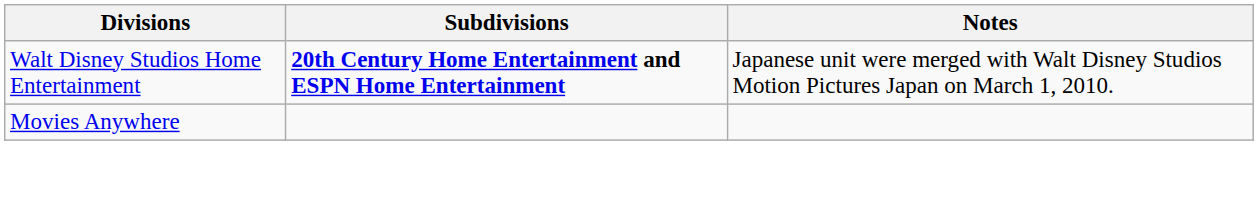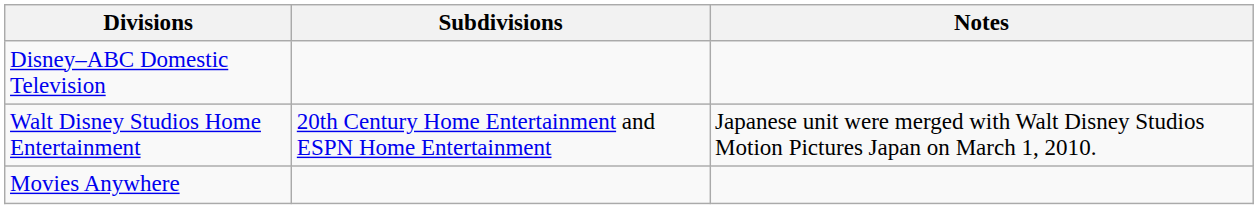+ row: Disney–ABC Domestic Television
Walt Disney Studios Home Entertainment | Subdivisions: bold -> normal
